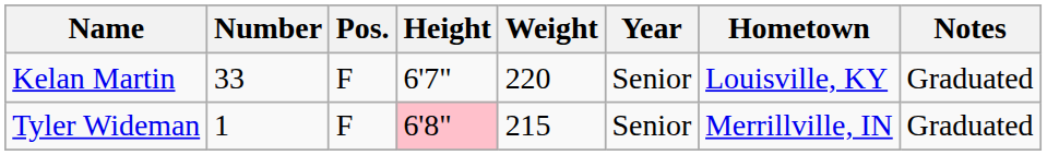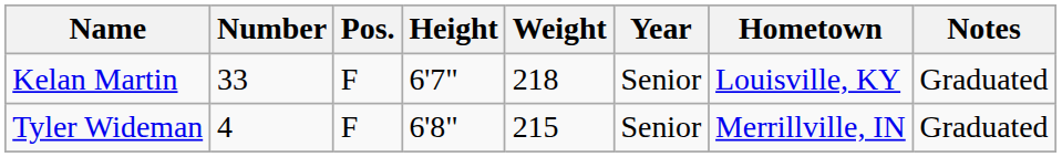Kelan Martin | Weight: 220 -> 218
Tyler Wideman | Number: 1 -> 4
Tyler Wideman | Height: pink background -> no background
